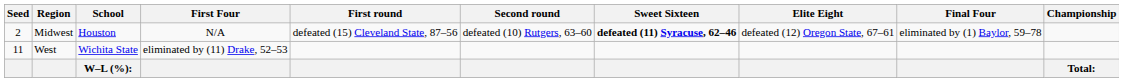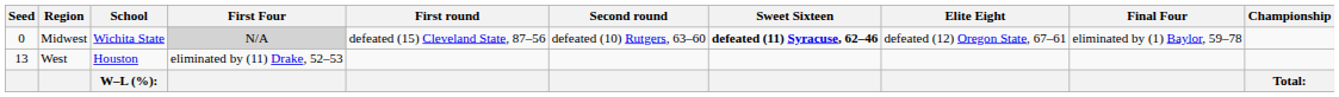Midwest | Seed: 2 -> 0
Midwest | School: Houston -> Wichita State
Midwest | First Four: no background -> lightgrey background
West | Seed: 11 -> 13
West | School: Wichita State -> Houston
